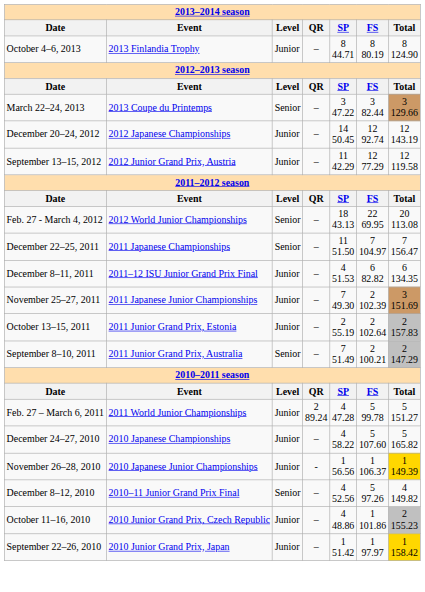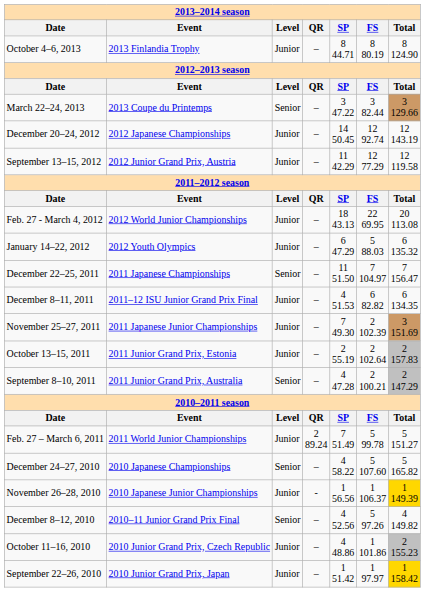Feb. 27 - March 4, 2012 | Level: Senior -> Junior
+ row: January 14–22, 2012 | 2012 Youth Olympics | Junior | – | 6 47.29 | 5 88.03 | 6 135.32
September 8–10, 2011 | SP: 7 51.49 -> 4 47.28
Feb. 27 – March 6, 2011 | SP: 4 47.28 -> 7 51.49
December 24–27, 2010 | Level: Junior -> Senior
